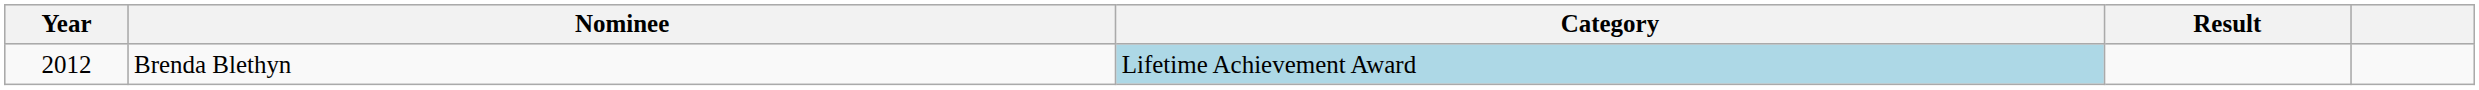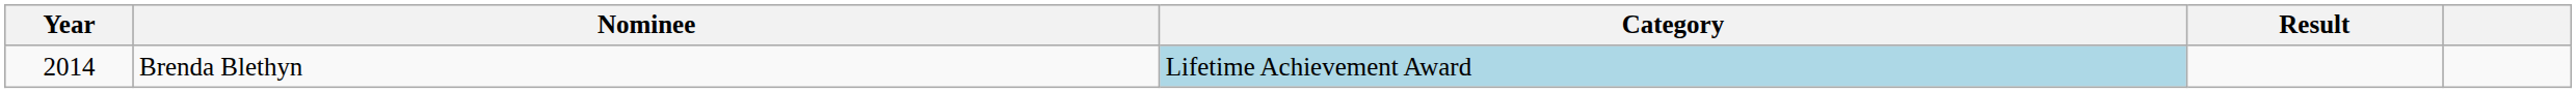Brenda Blethyn | Year: 2012 -> 2014
